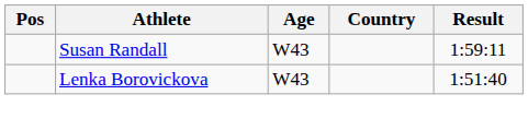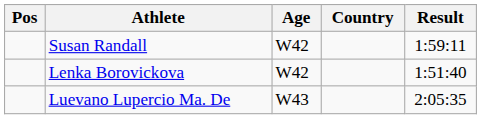Susan Randall | Age: W43 -> W42
Lenka Borovickova | Age: W43 -> W42
+ row: Luevano Lupercio Ma. De | W43 | 2:05:35
